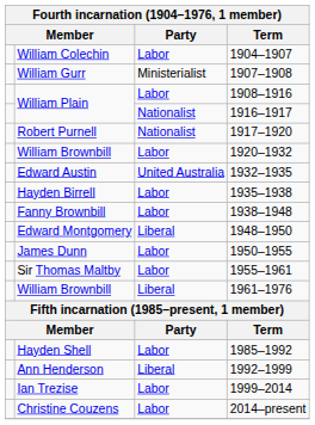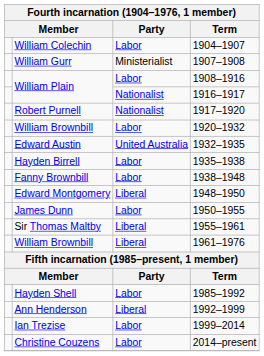1955–1961 | Party: Labor -> Liberal
